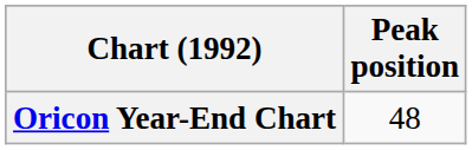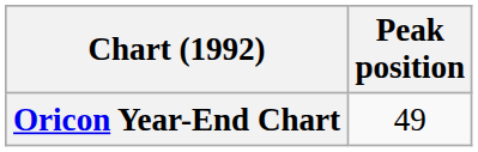Oricon Year-End Chart | Peak position: 48 -> 49
